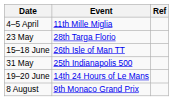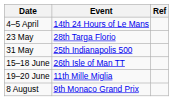4–5 April | Event: 11th Mille Miglia -> 14th 24 Hours of Le Mans
rows swapped: 31 May <-> 15–18 June
19–20 June | Event: 14th 24 Hours of Le Mans -> 11th Mille Miglia
